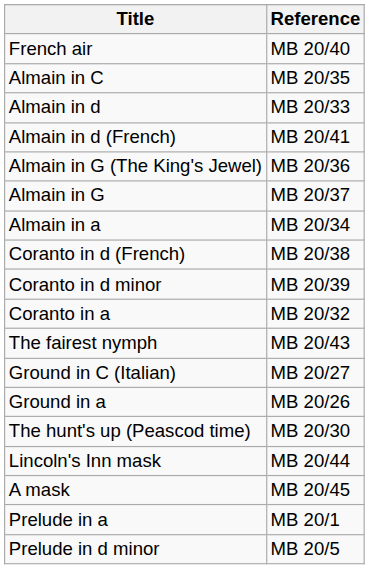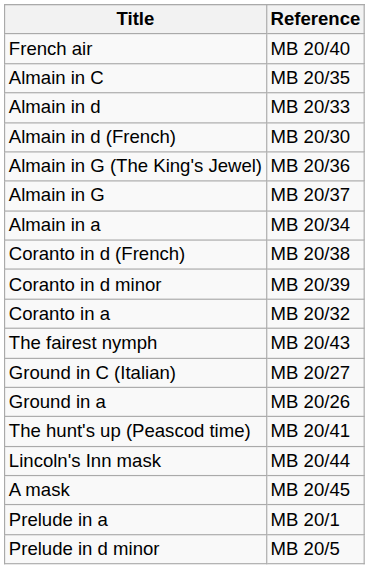Almain in d (French) | Reference: MB 20/41 -> MB 20/30
The hunt's up (Peascod time) | Reference: MB 20/30 -> MB 20/41
